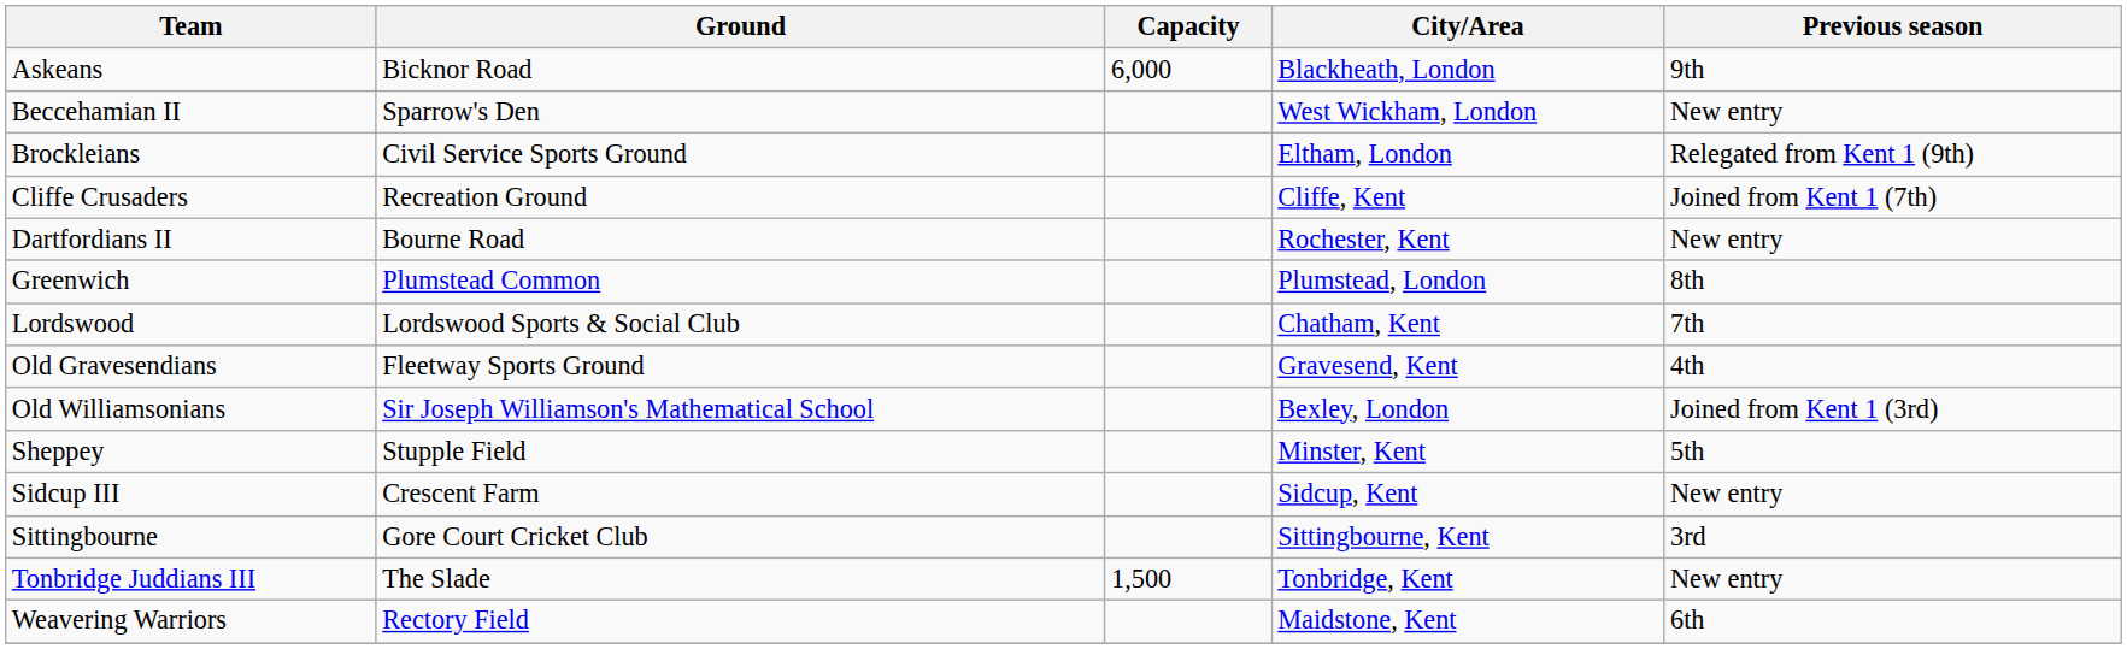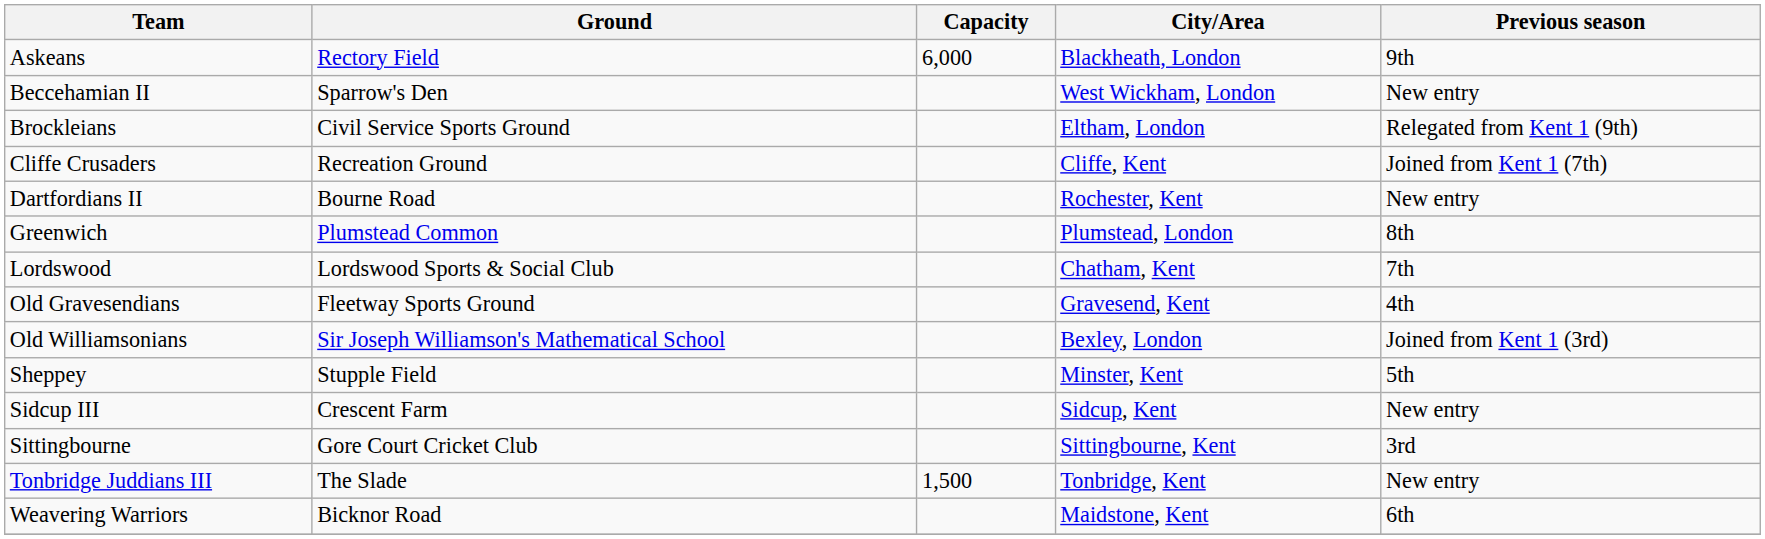Askeans | Ground: Bicknor Road -> Rectory Field
Weavering Warriors | Ground: Rectory Field -> Bicknor Road
